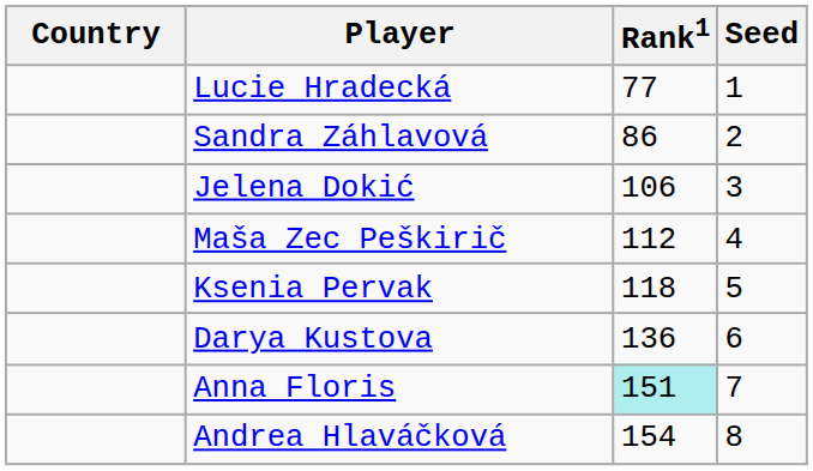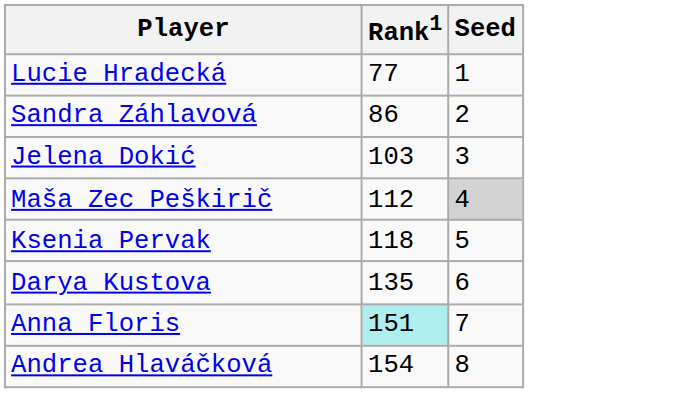- column: Country
Jelena Dokić | Rank1: 106 -> 103
Maša Zec Peškirič | Seed: no background -> lightgrey background
Darya Kustova | Rank1: 136 -> 135
